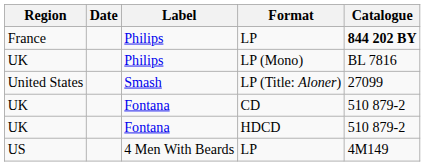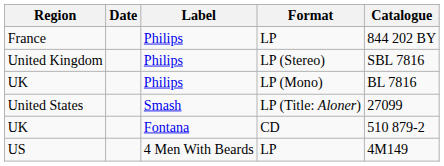France / LP | Catalogue: bold -> normal
+ row: United Kingdom | Philips | LP (Stereo) | SBL 7816
- row: UK | Fontana | HDCD | 510 879-2
